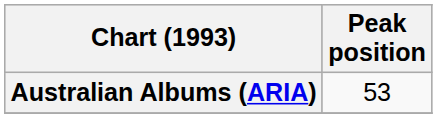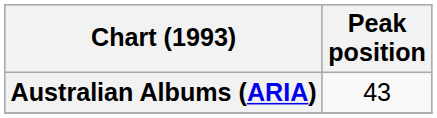Australian Albums (ARIA) | Peak position: 53 -> 43
